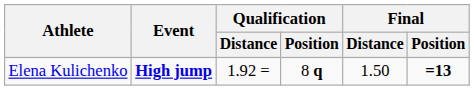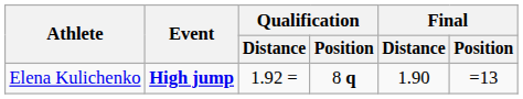Elena Kulichenko | Final / Distance: 1.50 -> 1.90
Elena Kulichenko | Final / Position: bold -> normal
